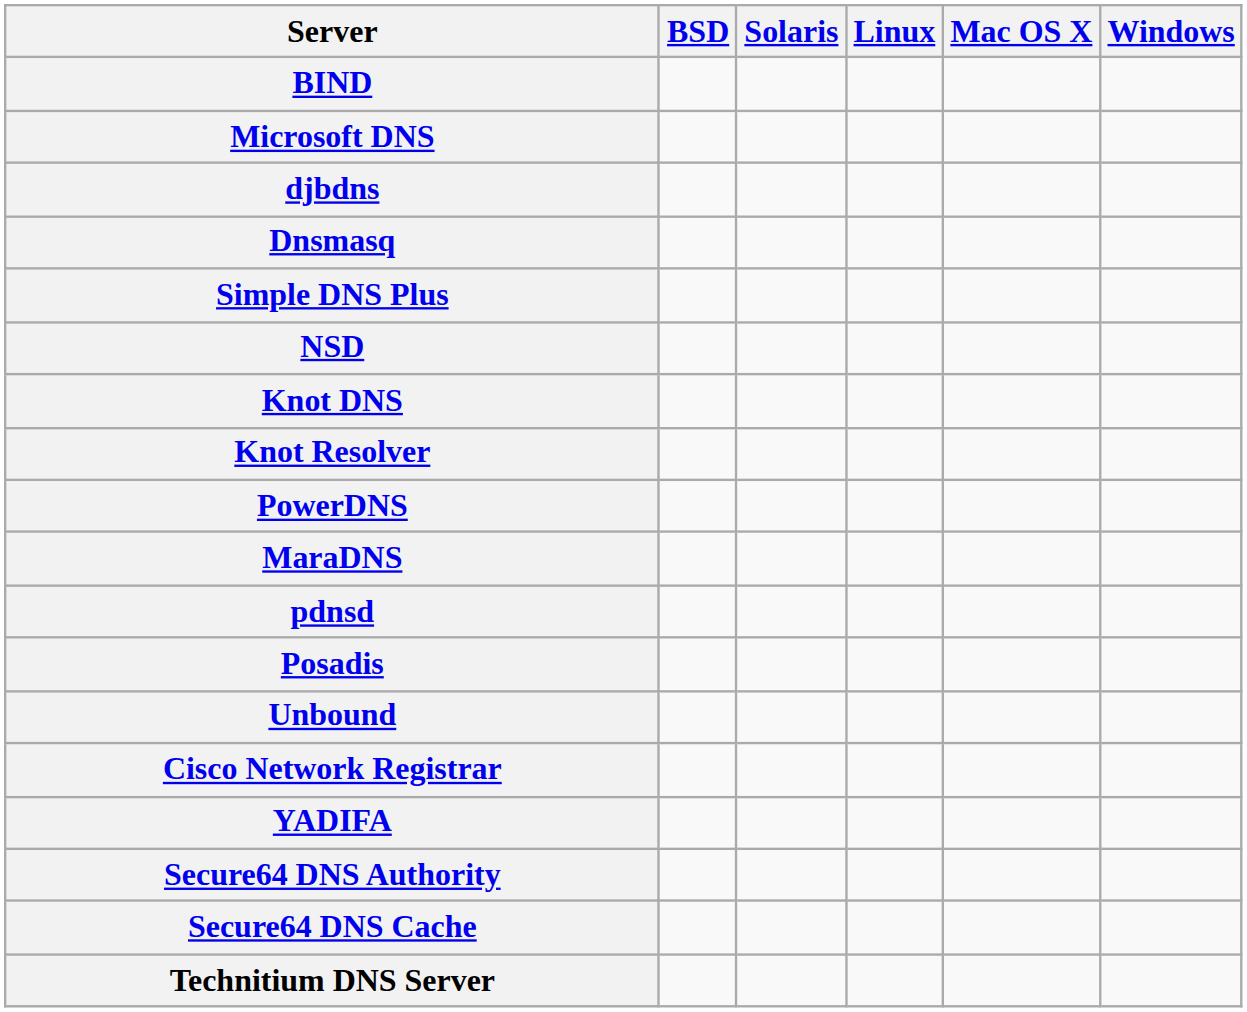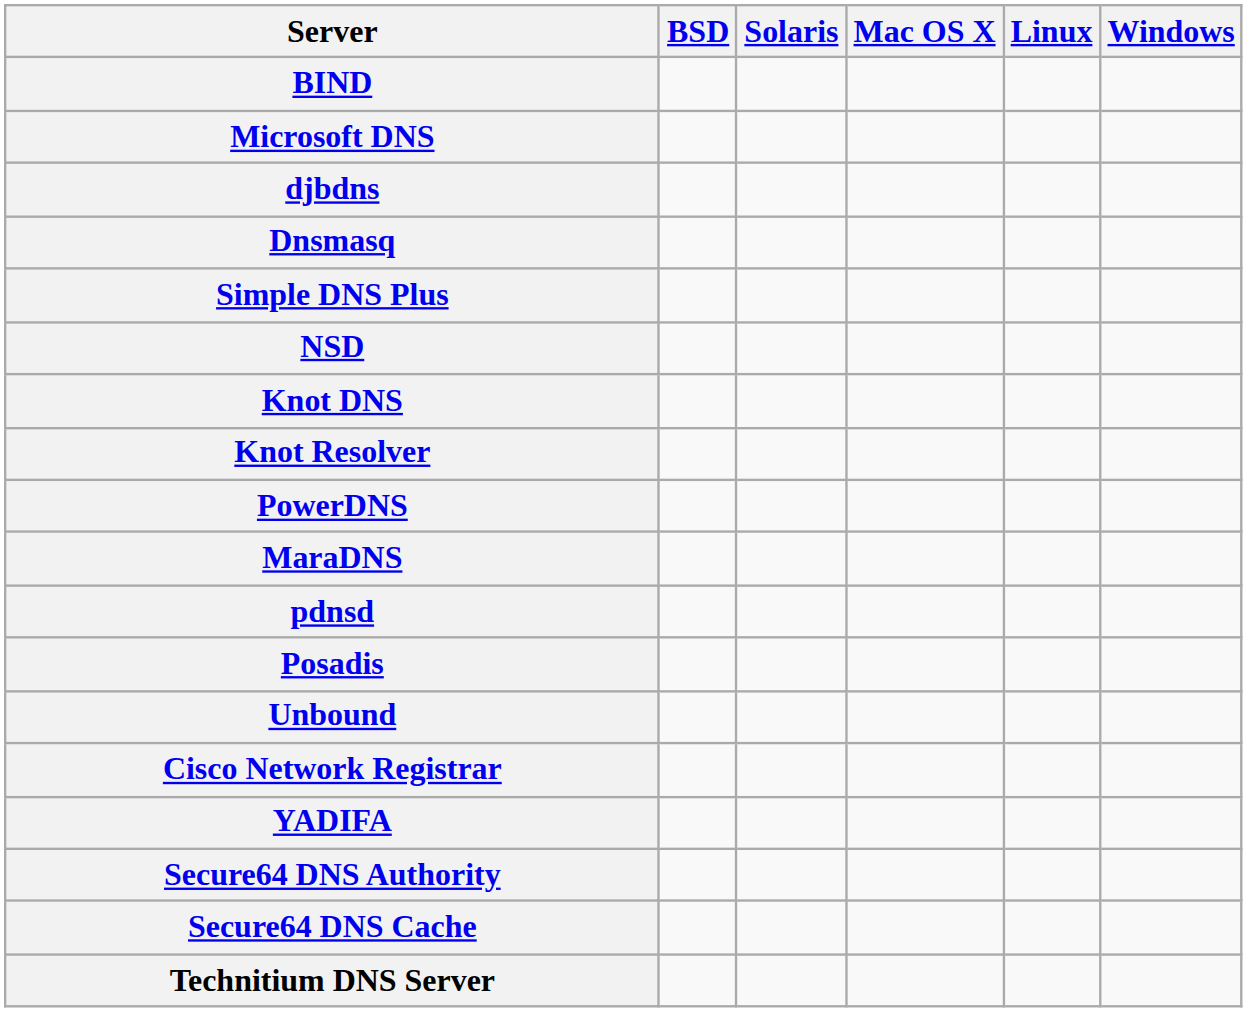columns swapped: Linux <-> Mac OS X
